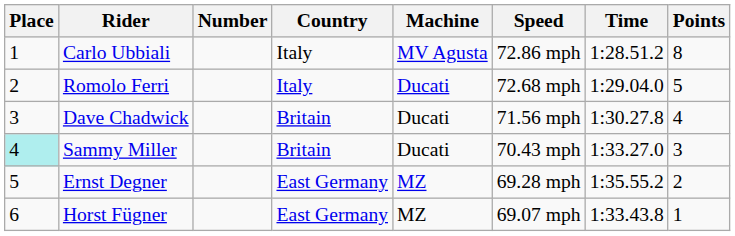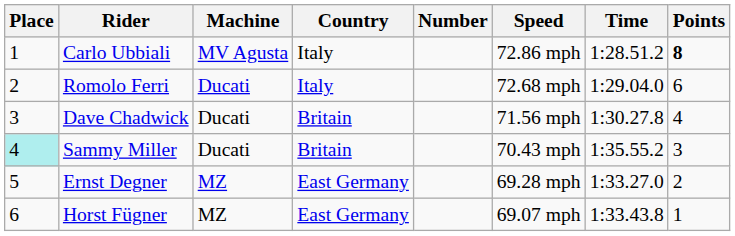columns swapped: Number <-> Machine
Carlo Ubbiali | Points: normal -> bold
Romolo Ferri | Points: 5 -> 6
Sammy Miller | Time: 1:33.27.0 -> 1:35.55.2
Ernst Degner | Time: 1:35.55.2 -> 1:33.27.0
